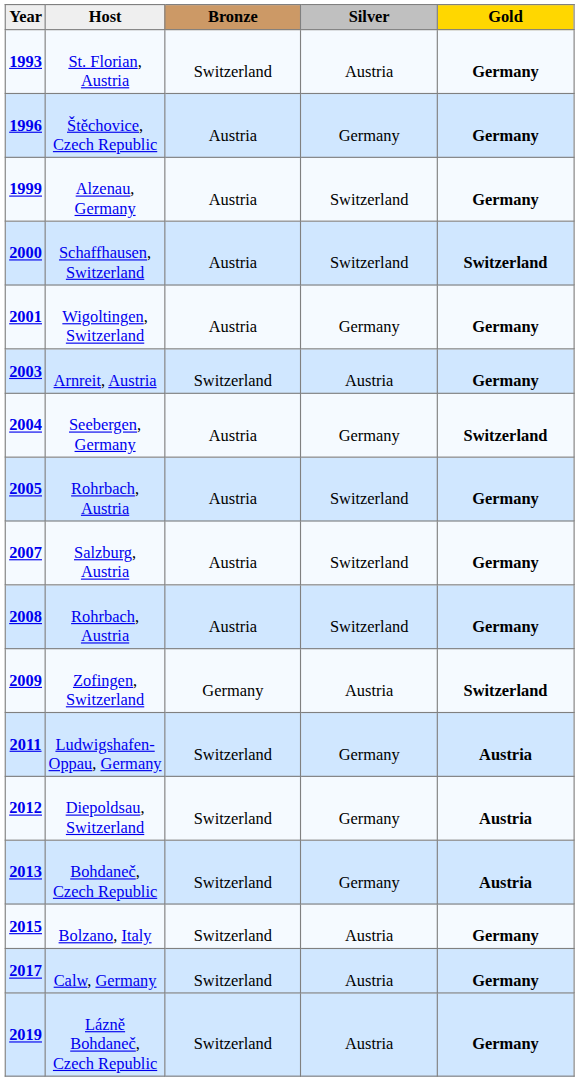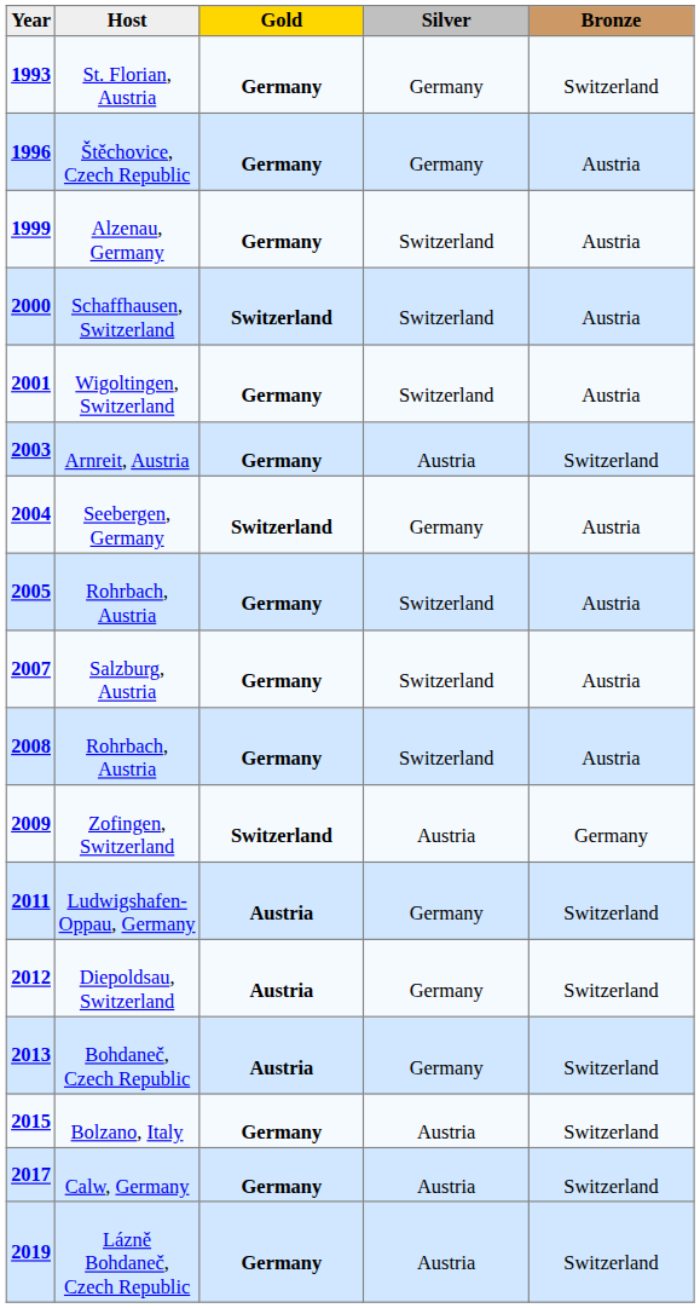columns swapped: Gold <-> Bronze
St. Florian, Austria | Silver: Austria -> Germany
Wigoltingen, Switzerland | Silver: Germany -> Switzerland
